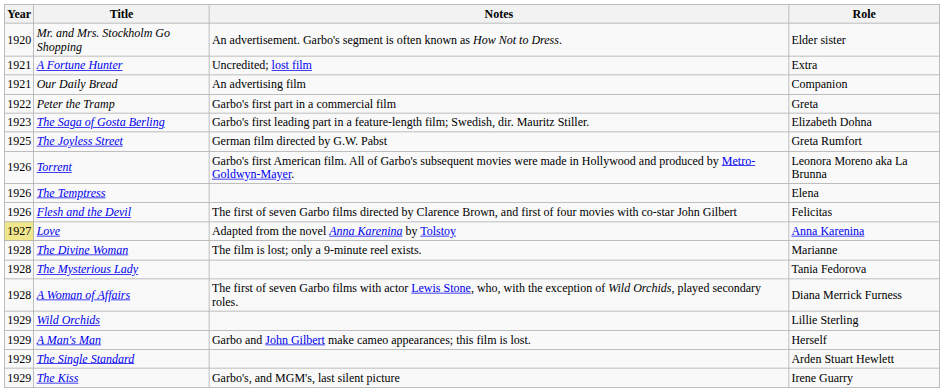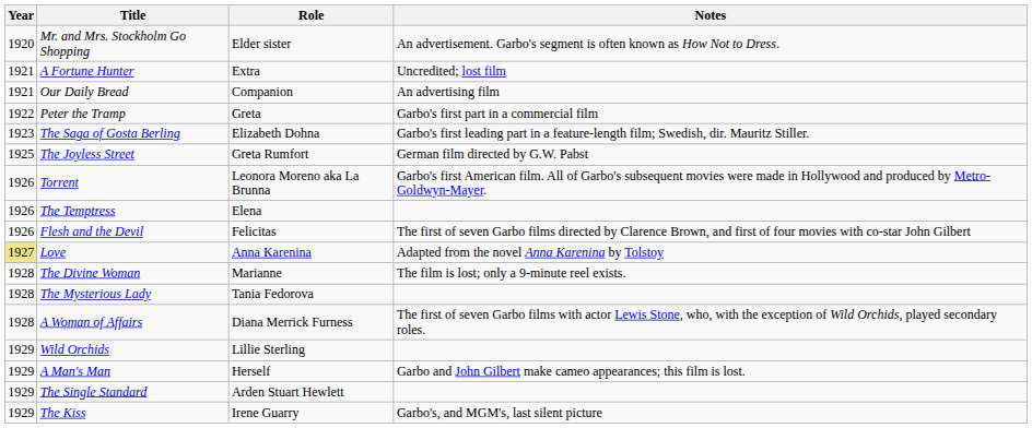columns swapped: Role <-> Notes
